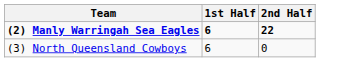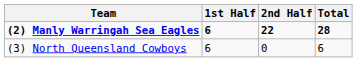+ column: Total | 28 | 6
